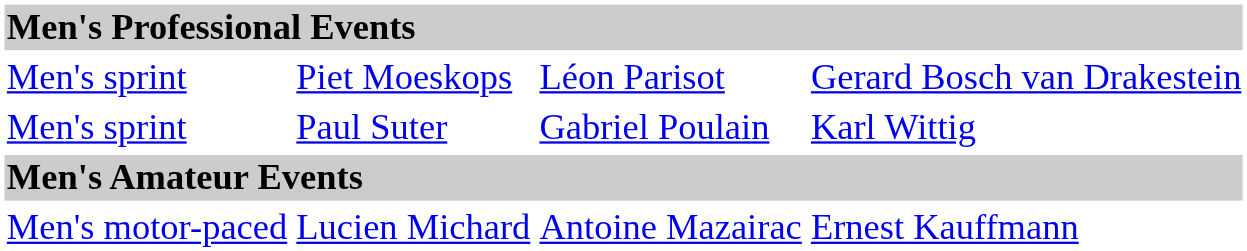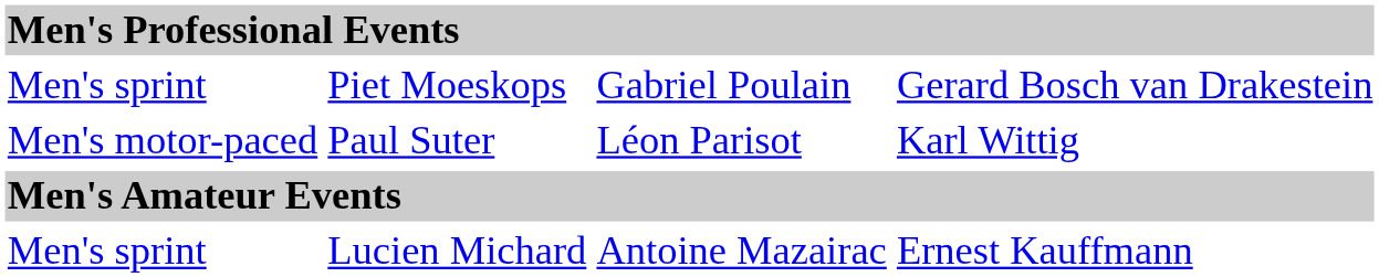Piet Moeskops | column 3: Léon Parisot -> Gabriel Poulain
Paul Suter | column 1: Men's sprint -> Men's motor-paced
Paul Suter | column 3: Gabriel Poulain -> Léon Parisot
Lucien Michard | column 1: Men's motor-paced -> Men's sprint
